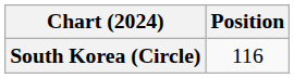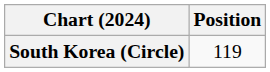South Korea (Circle) | Position: 116 -> 119
